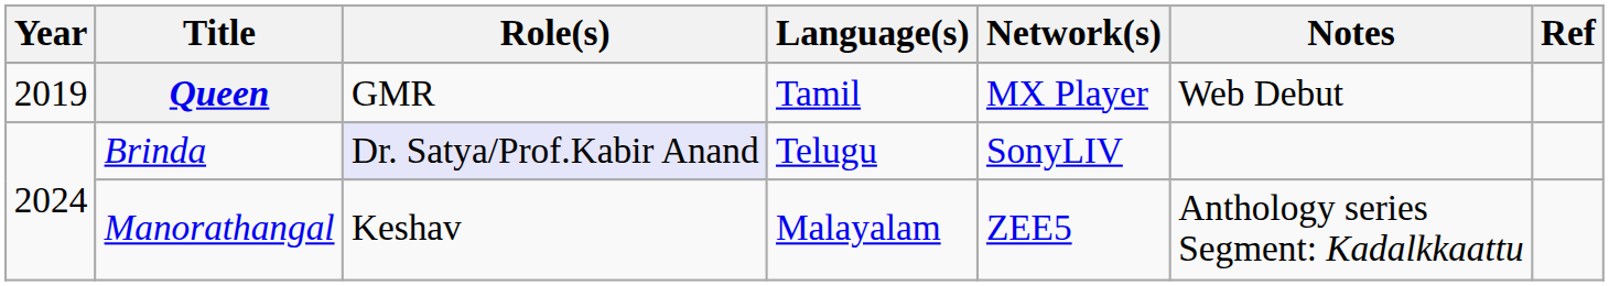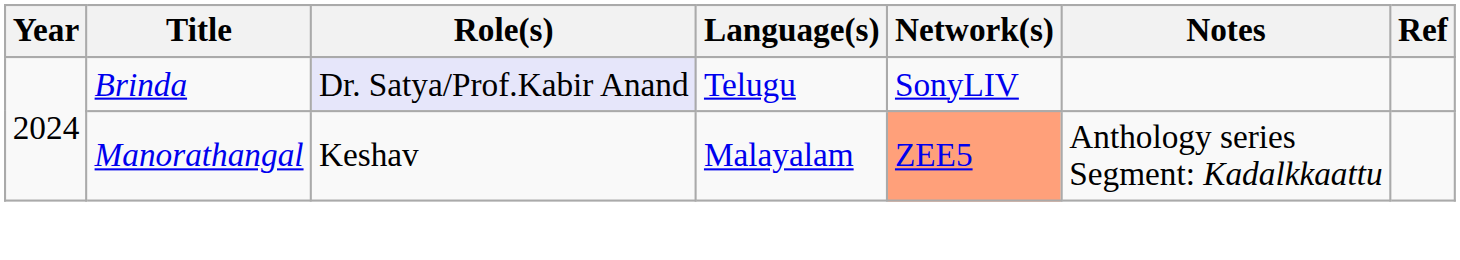- row: 2019 | Queen | GMR | Tamil | MX Player | Web Debut
Manorathangal | Network(s): no background -> lightsalmon background
